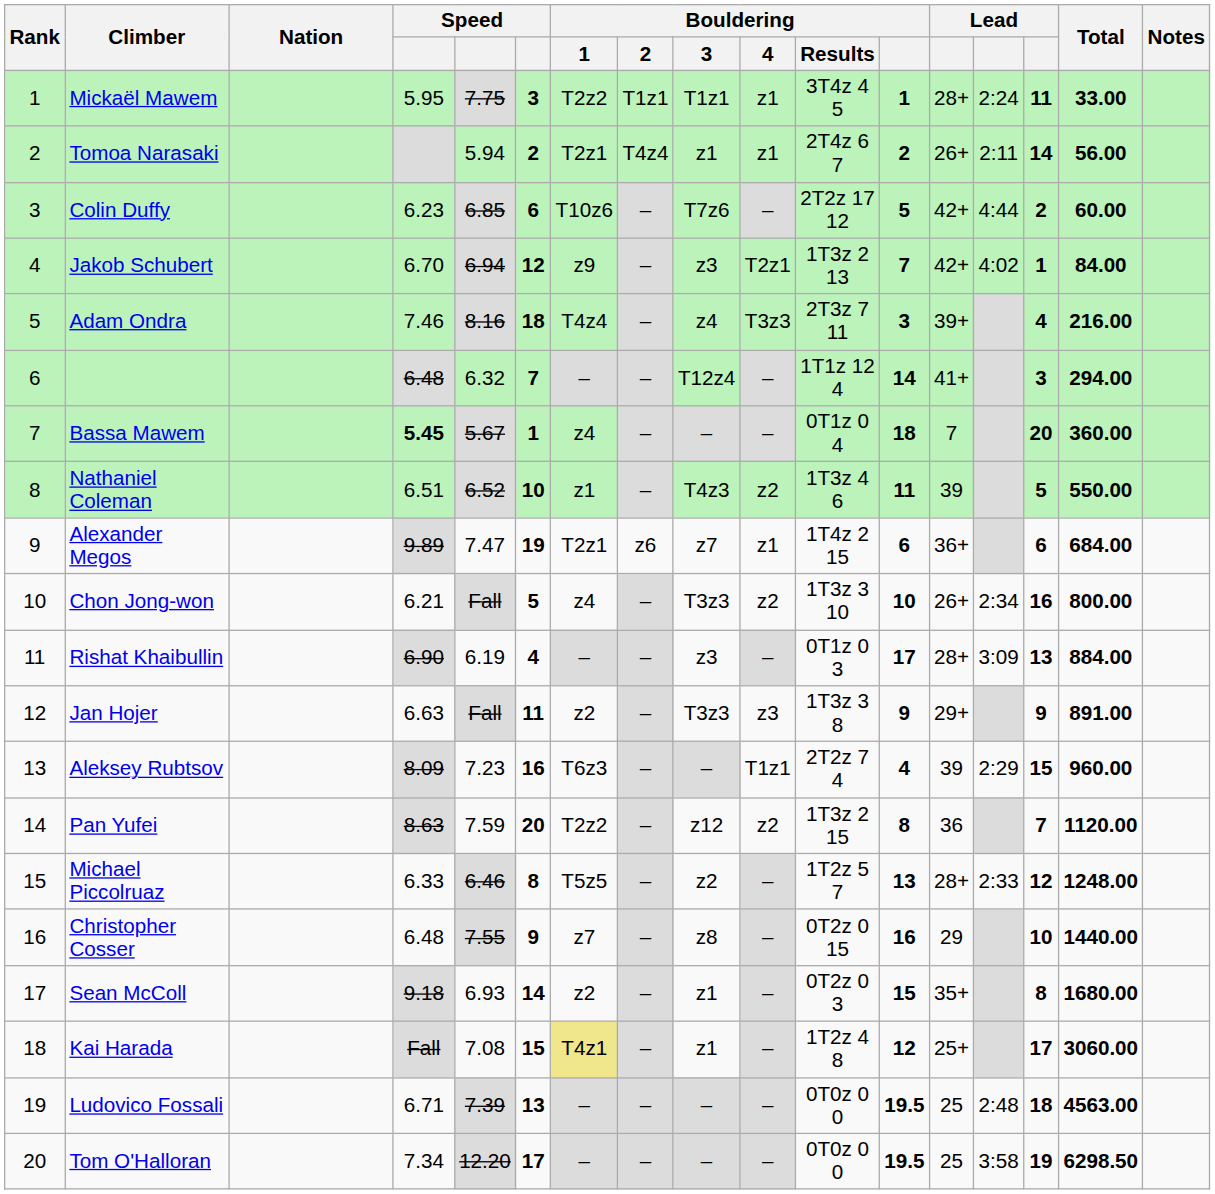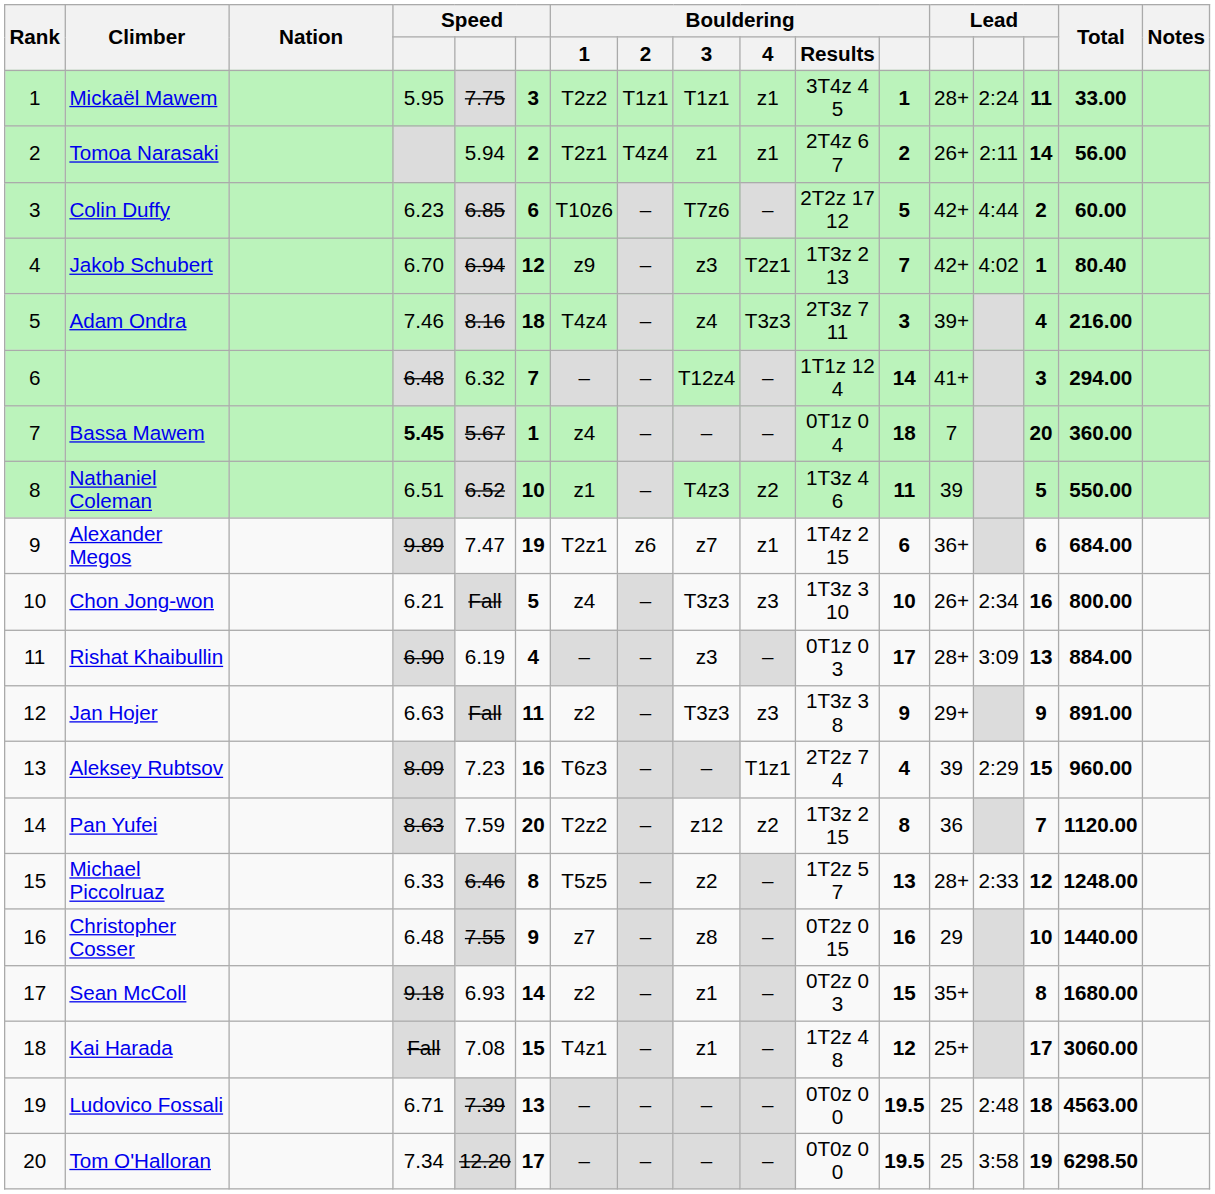Jakob Schubert | Total: 84.00 -> 80.40
Chon Jong-won | Bouldering / 4: z2 -> z3
Kai Harada | Bouldering / 1: khaki background -> no background
